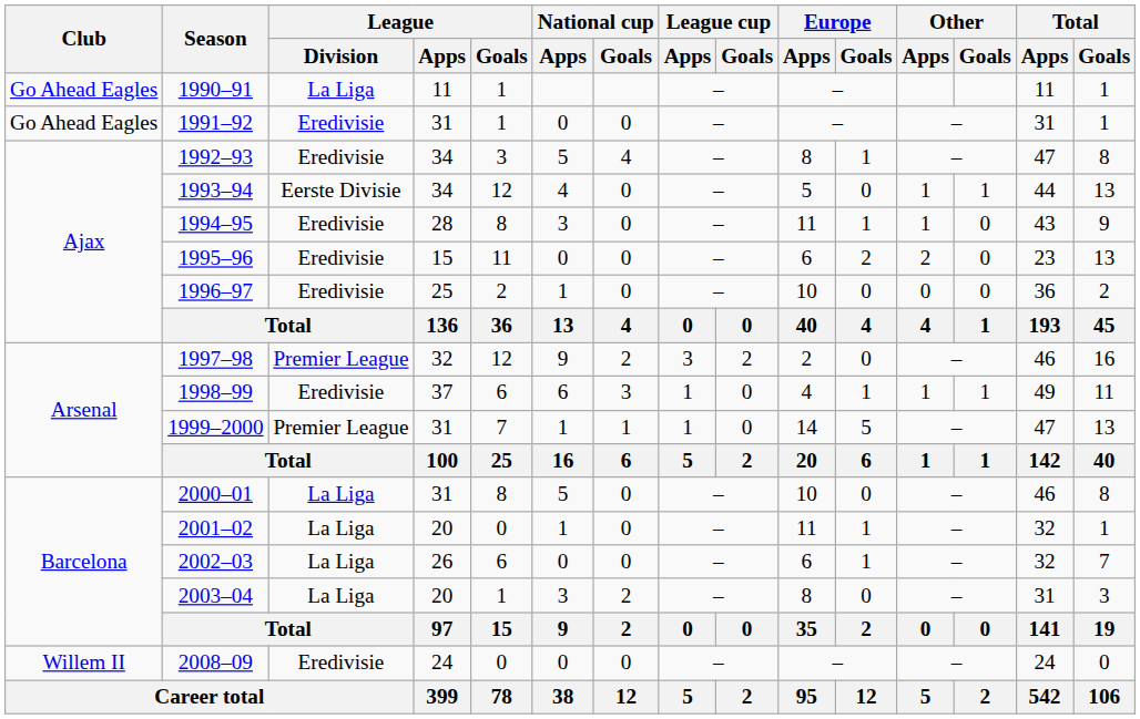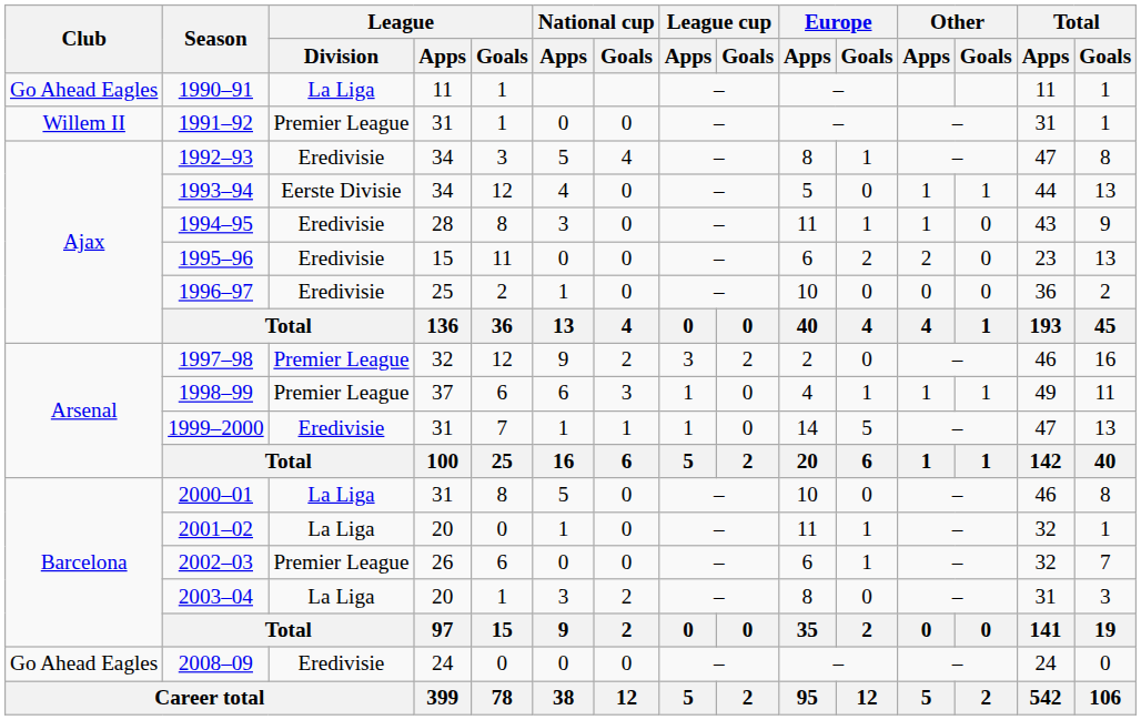1991–92 | Club: Go Ahead Eagles -> Willem II
1991–92 | League / Division: Eredivisie -> Premier League
1998–99 | League / Division: Eredivisie -> Premier League
1999–2000 | League / Division: Premier League -> Eredivisie
2002–03 | League / Division: La Liga -> Premier League
2008–09 | Club: Willem II -> Go Ahead Eagles
